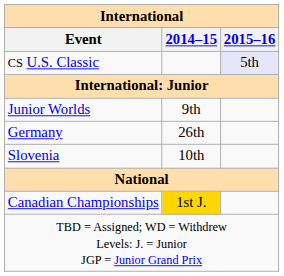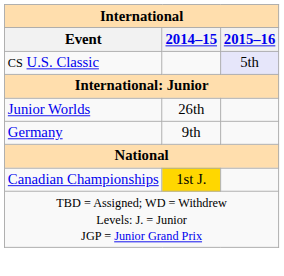Junior Worlds | 2014–15: 9th -> 26th
Germany | 2014–15: 26th -> 9th
- row: Slovenia | 10th
